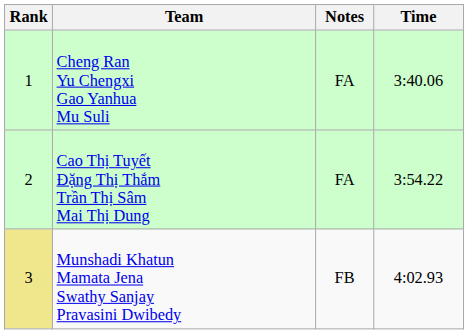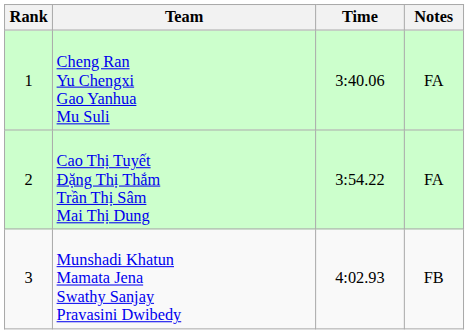columns swapped: Time <-> Notes
Munshadi Khatun Mamata Jena Swathy Sanjay Pravasini Dwibedy | Rank: khaki background -> no background
